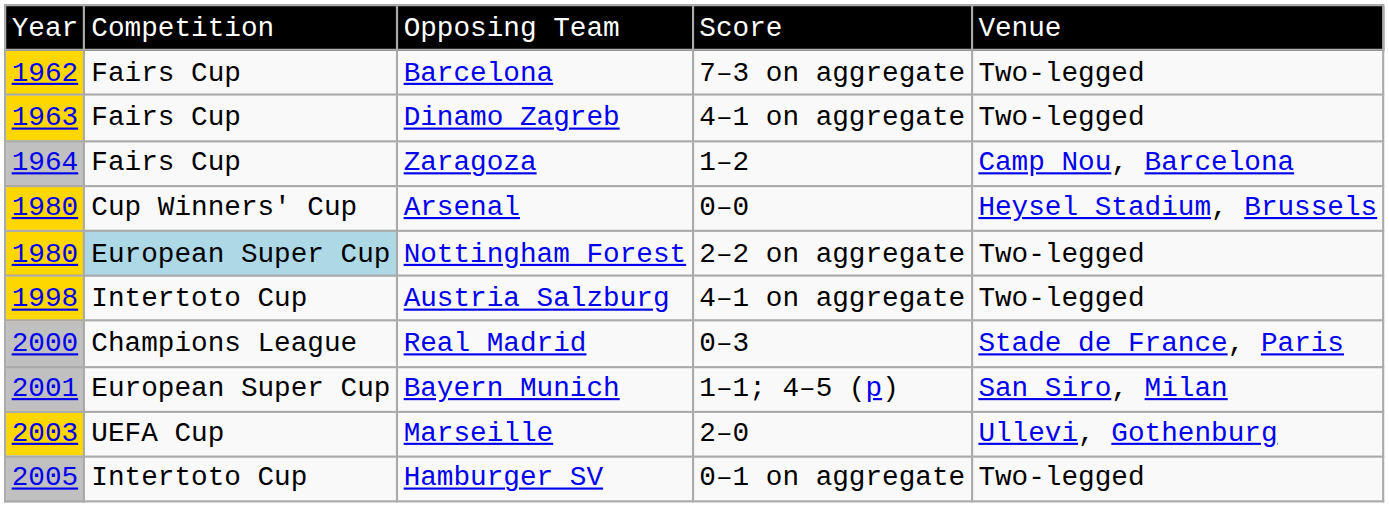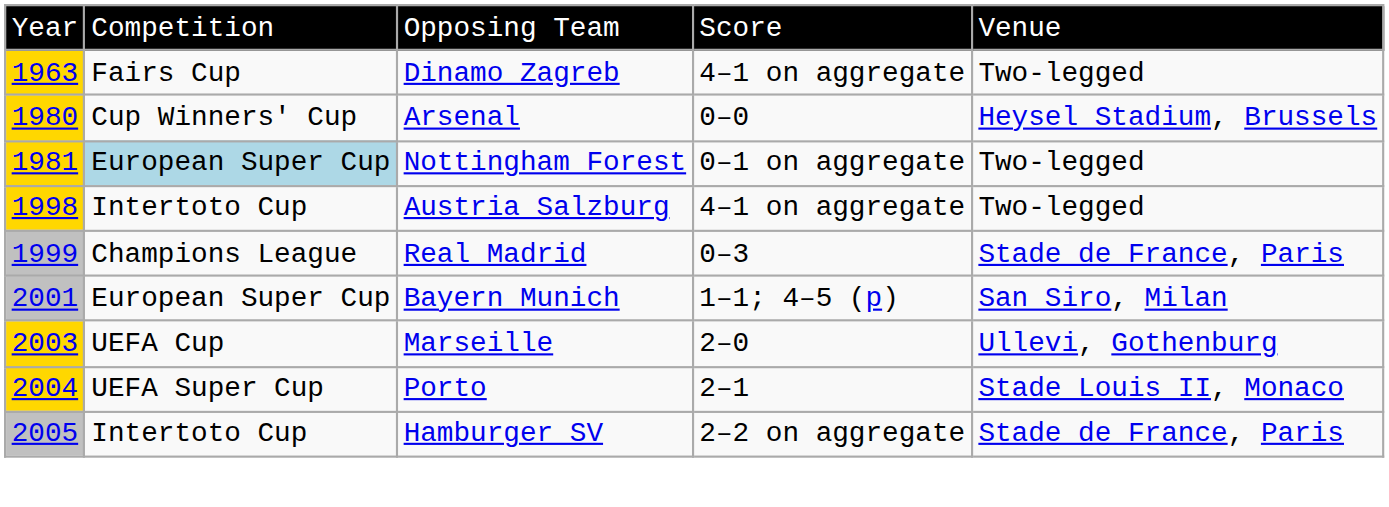- row: 1962 | Fairs Cup | Barcelona | 7–3 on aggregate | Two-legged
- row: 1964 | Fairs Cup | Zaragoza | 1–2 | Camp Nou, Barcelona
Nottingham Forest | column 1: 1980 -> 1981
Nottingham Forest | column 4: 2–2 on aggregate -> 0–1 on aggregate
Real Madrid | column 1: 2000 -> 1999
+ row: 2004 | UEFA Super Cup | Porto | 2–1 | Stade Louis II, Monaco
Hamburger SV | column 4: 0–1 on aggregate -> 2–2 on aggregate
Hamburger SV | column 5: Two-legged -> Stade de France, Paris
